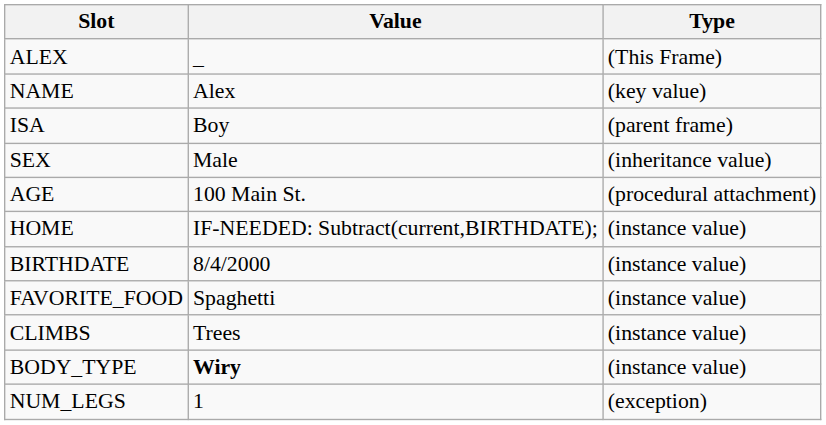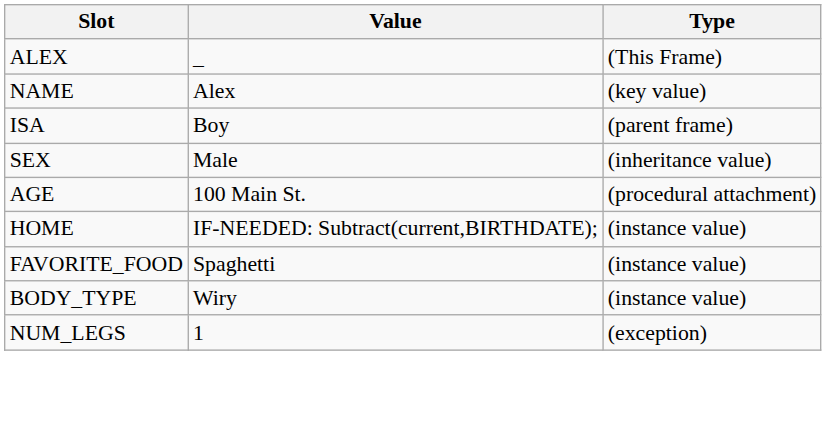- row: BIRTHDATE | 8/4/2000 | (instance value)
- row: CLIMBS | Trees | (instance value)
BODY_TYPE | Value: bold -> normal
